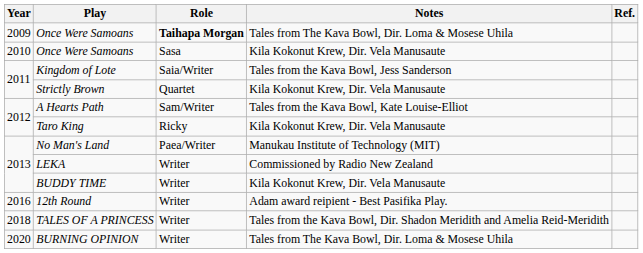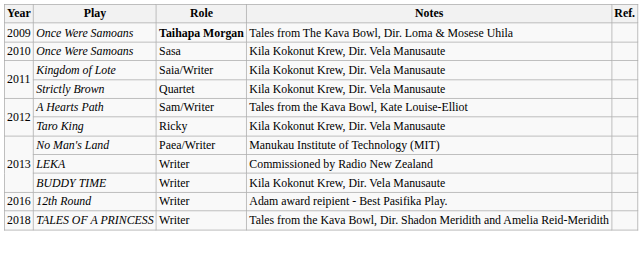Kingdom of Lote | Notes: Tales from the Kava Bowl, Jess Sanderson -> Kila Kokonut Krew, Dir. Vela Manusaute
- row: 2020 | BURNING OPINION | Writer | Tales from The Kava Bowl, Dir. Loma & Mosese Uhila
